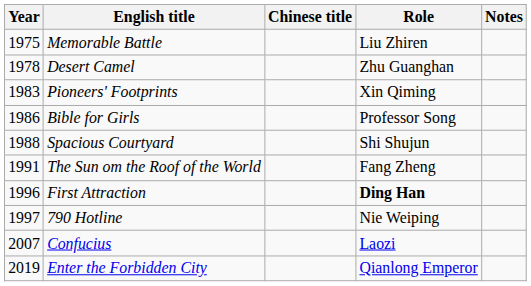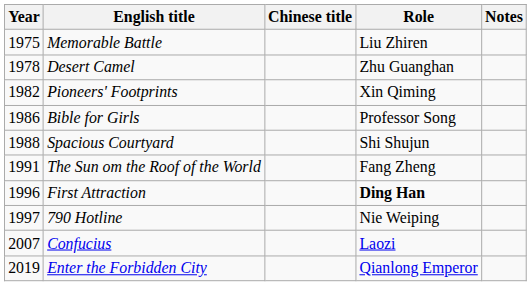Pioneers' Footprints | Year: 1983 -> 1982
